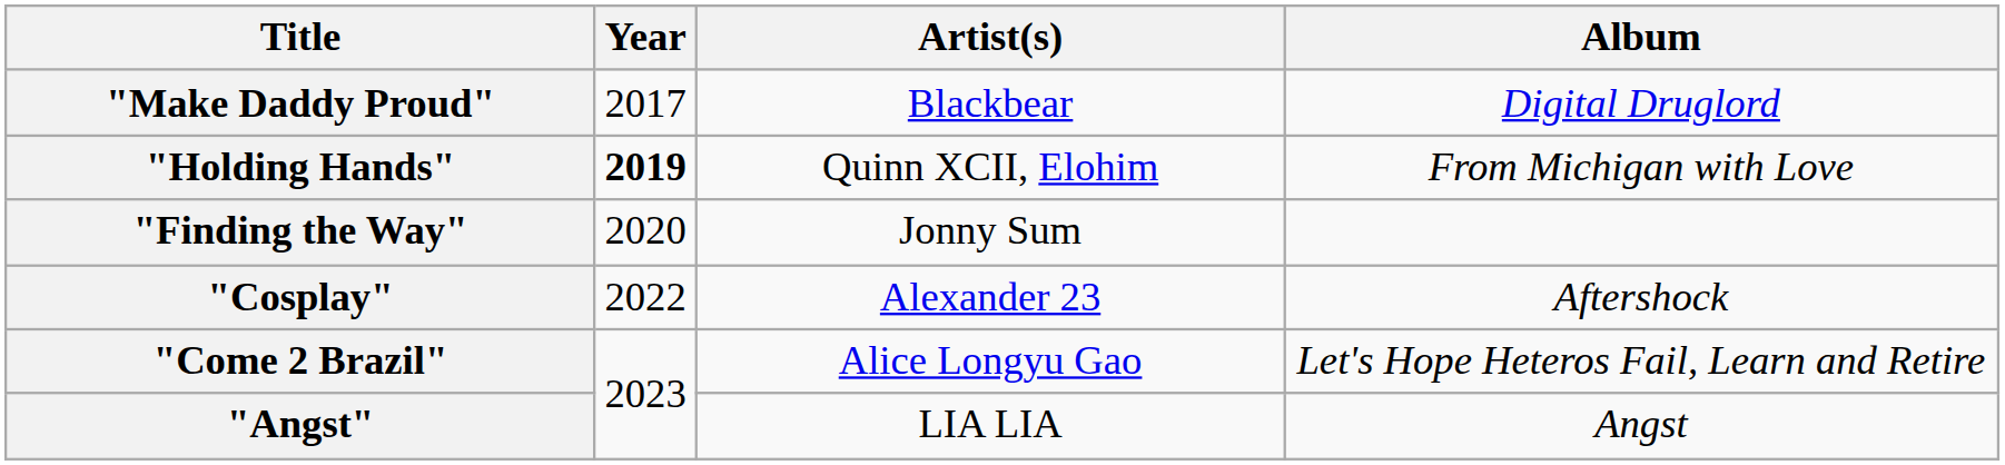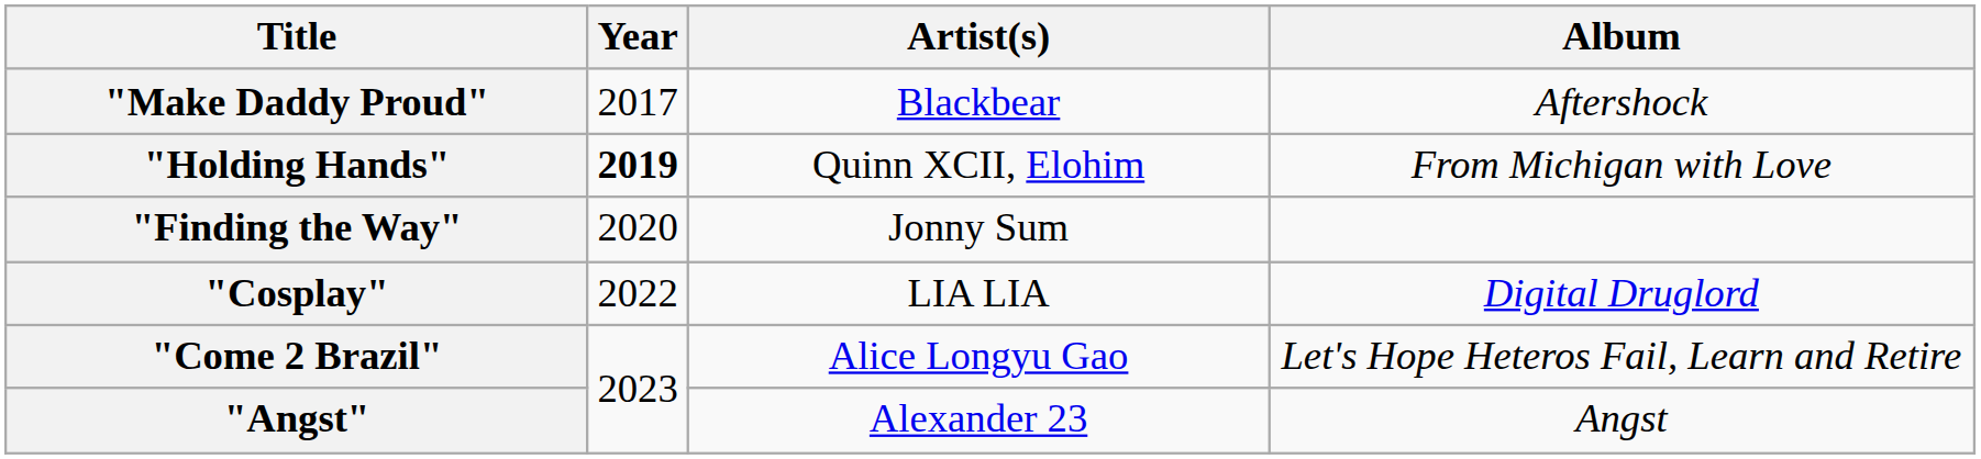"Make Daddy Proud" | Album: Digital Druglord -> Aftershock
"Cosplay" | Artist(s): Alexander 23 -> LIA LIA
"Cosplay" | Album: Aftershock -> Digital Druglord
"Angst" | Artist(s): LIA LIA -> Alexander 23
